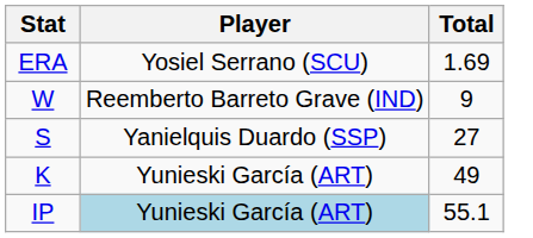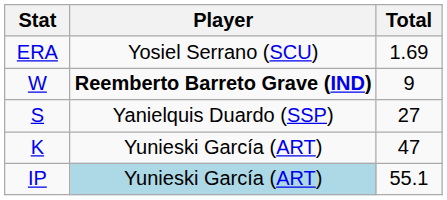W | Player: normal -> bold
K | Total: 49 -> 47
